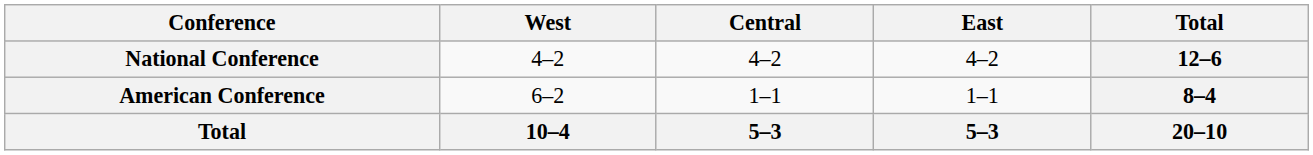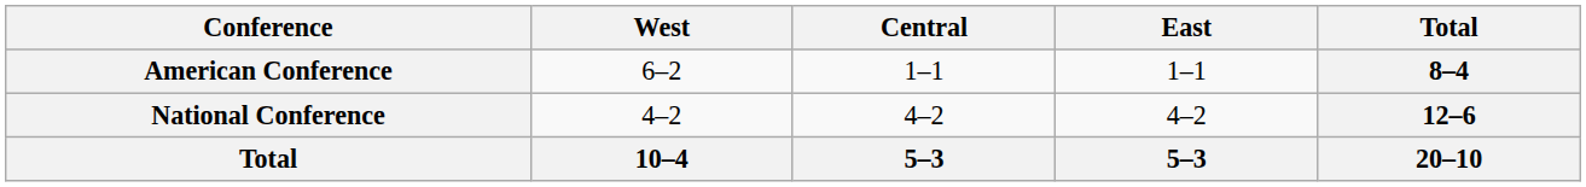rows swapped: National Conference <-> American Conference
